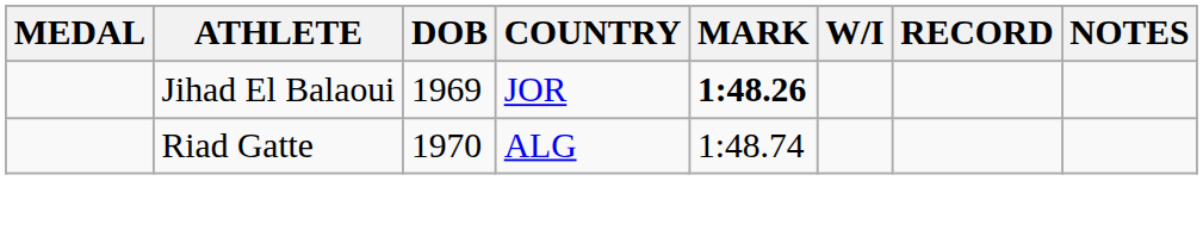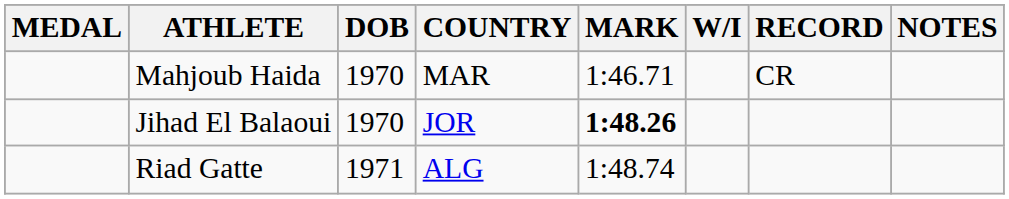+ row: Mahjoub Haida | 1970 | MAR | 1:46.71 | CR
Jihad El Balaoui | DOB: 1969 -> 1970
Riad Gatte | DOB: 1970 -> 1971
